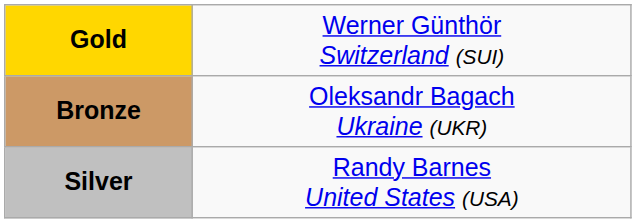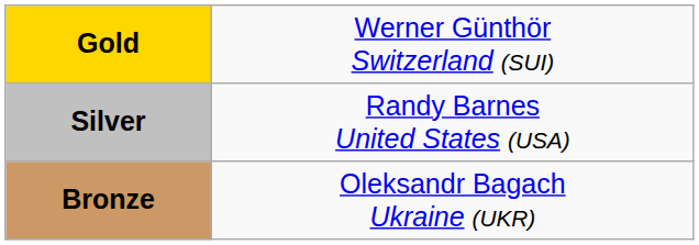rows swapped: Silver <-> Bronze
